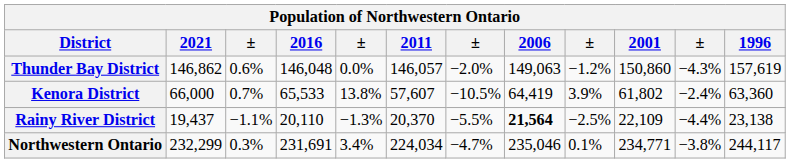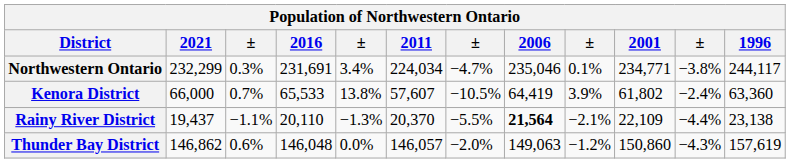rows swapped: Northwestern Ontario <-> Thunder Bay District
Rainy River District | column 9: −2.5% -> −2.1%
